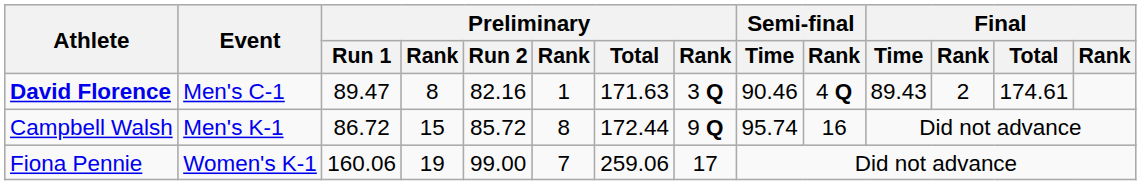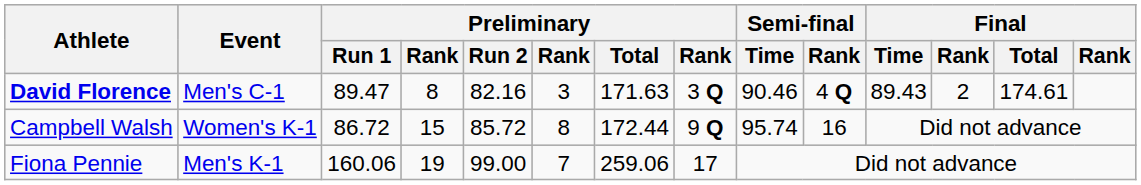David Florence | column 6: 1 -> 3
Campbell Walsh | Event: Men's K-1 -> Women's K-1
Fiona Pennie | Event: Women's K-1 -> Men's K-1
